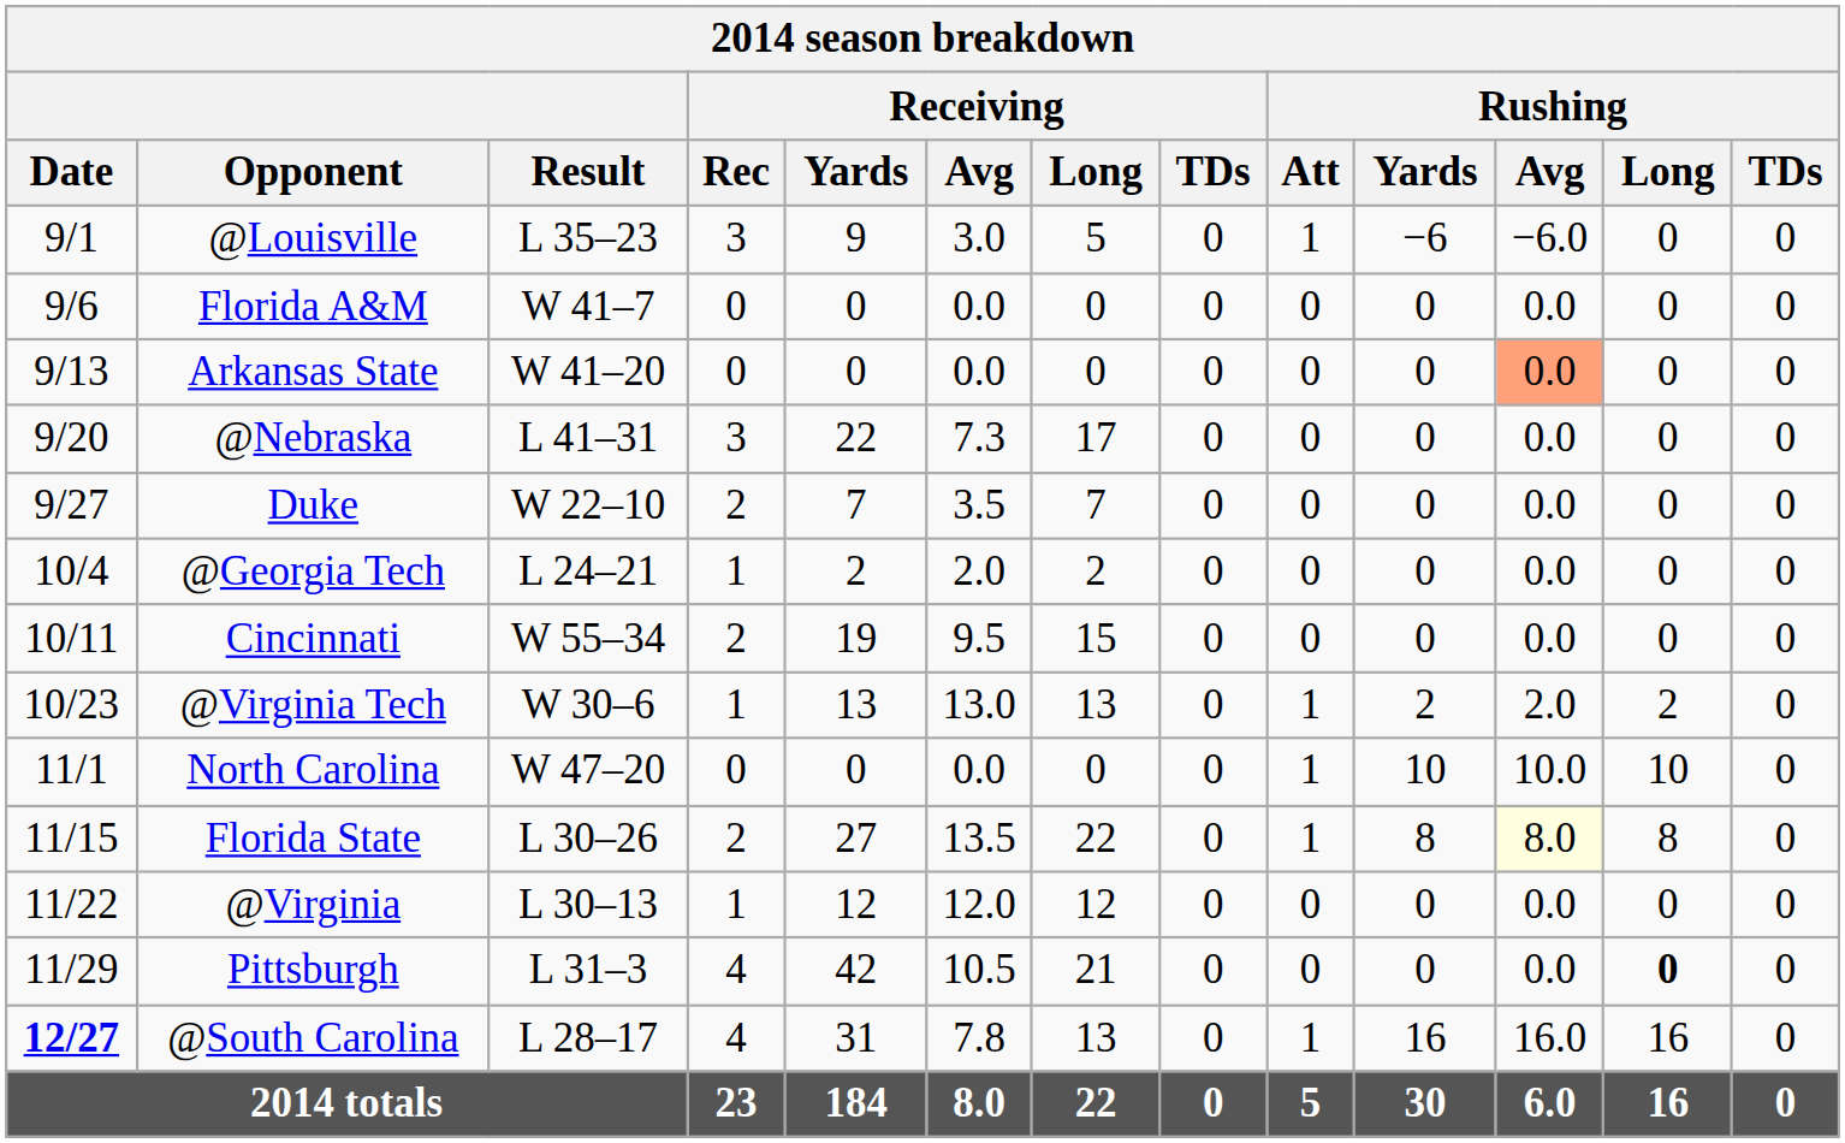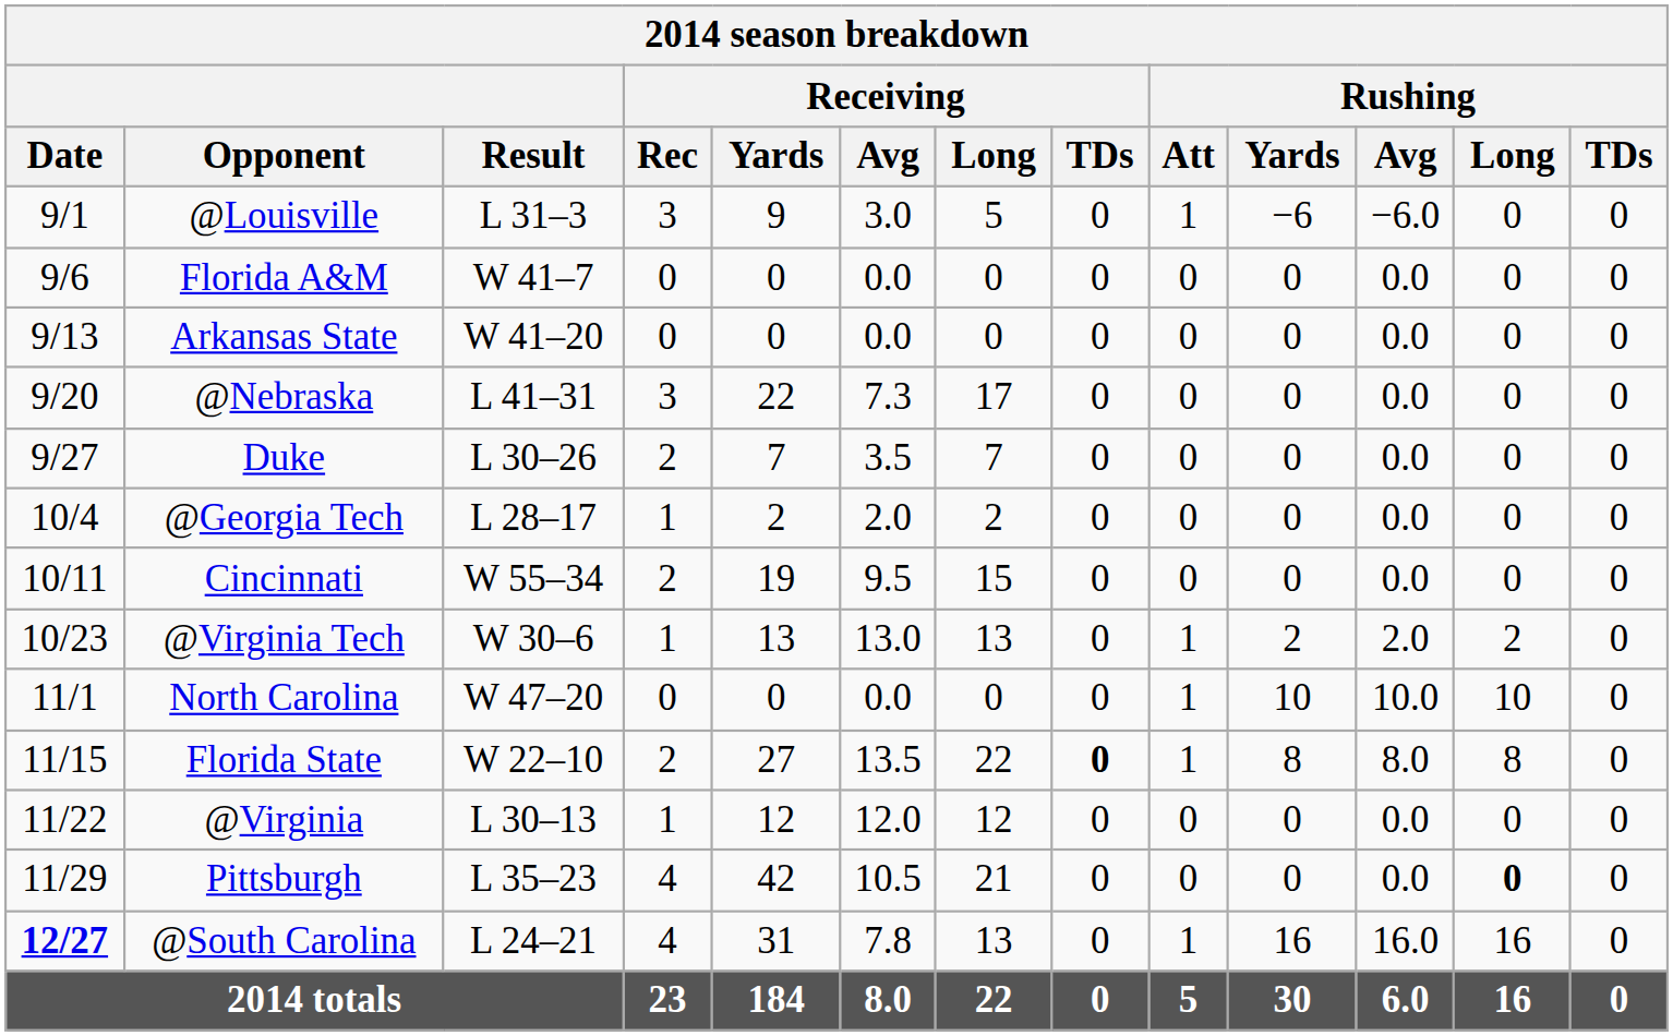@Louisville | Result: L 35–23 -> L 31–3
Arkansas State | Rushing / Avg: lightsalmon background -> no background
Duke | Result: W 22–10 -> L 30–26
@Georgia Tech | Result: L 24–21 -> L 28–17
Florida State | Result: L 30–26 -> W 22–10
Florida State | Receiving / TDs: normal -> bold
Florida State | Rushing / Avg: lightyellow background -> no background
Pittsburgh | Result: L 31–3 -> L 35–23
@South Carolina | Result: L 28–17 -> L 24–21
